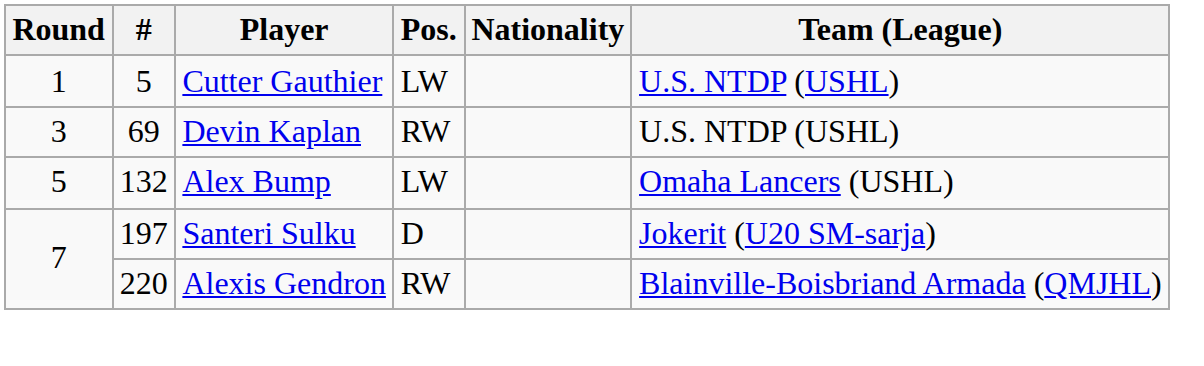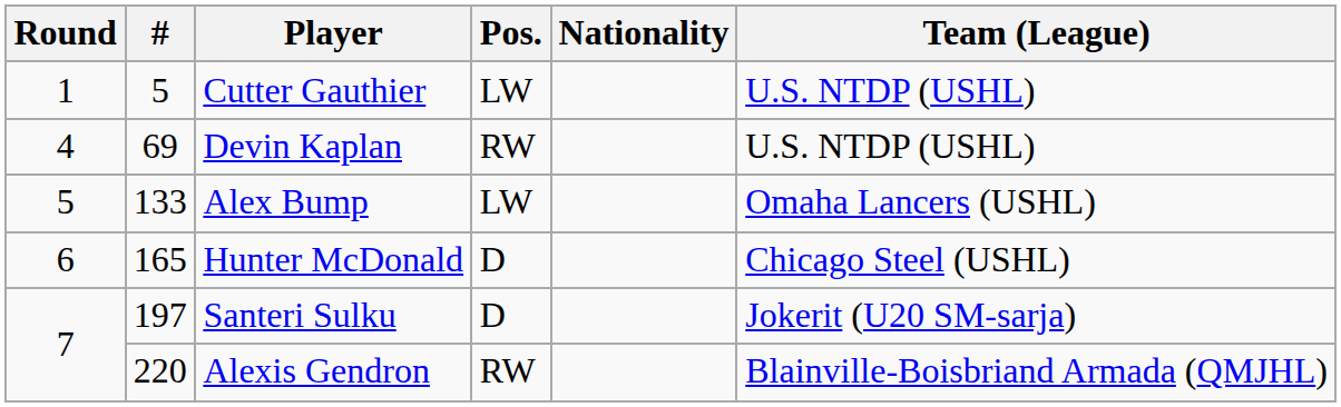Devin Kaplan | Round: 3 -> 4
Alex Bump | #: 132 -> 133
+ row: 6 | 165 | Hunter McDonald | D | Chicago Steel (USHL)
